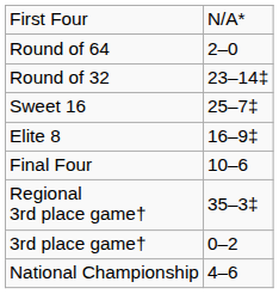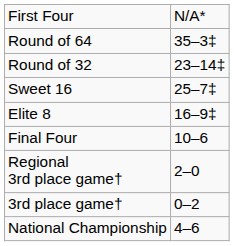Round of 64 | column 2: 2–0 -> 35–3‡
Regional 3rd place game† | column 2: 35–3‡ -> 2–0
